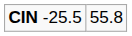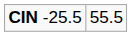CIN -25.5 | column 2: 55.8 -> 55.5
